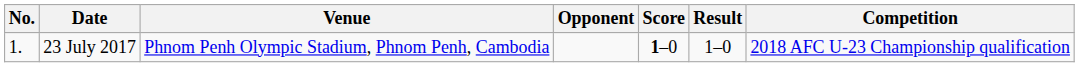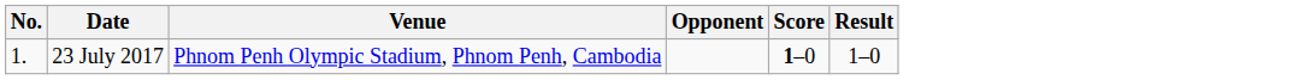- column: Competition | 2018 AFC U-23 Championship qualification
